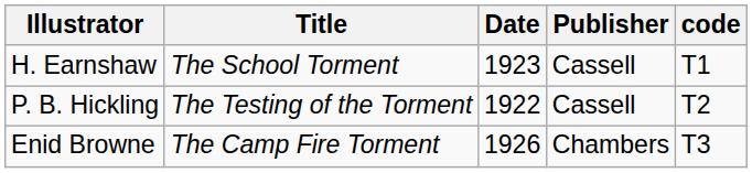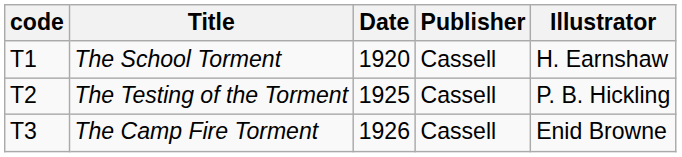columns swapped: code <-> Illustrator
The School Torment | Date: 1923 -> 1920
The Testing of the Torment | Date: 1922 -> 1925
The Camp Fire Torment | Publisher: Chambers -> Cassell
